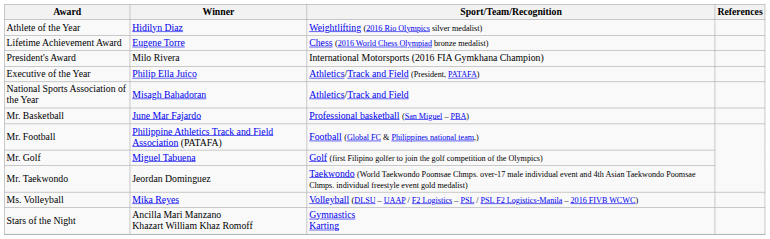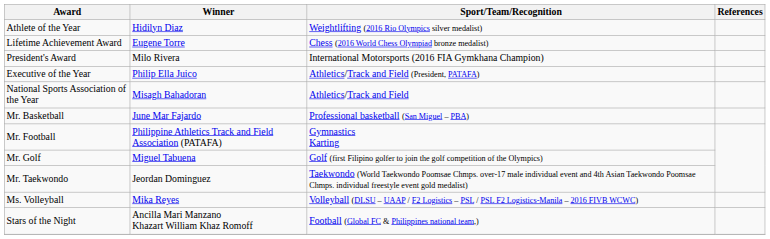Mr. Football | Sport/Team/Recognition: Football (Global FC & Philippines national team,) -> Gymnastics Karting
Stars of the Night | Sport/Team/Recognition: Gymnastics Karting -> Football (Global FC & Philippines national team,)
